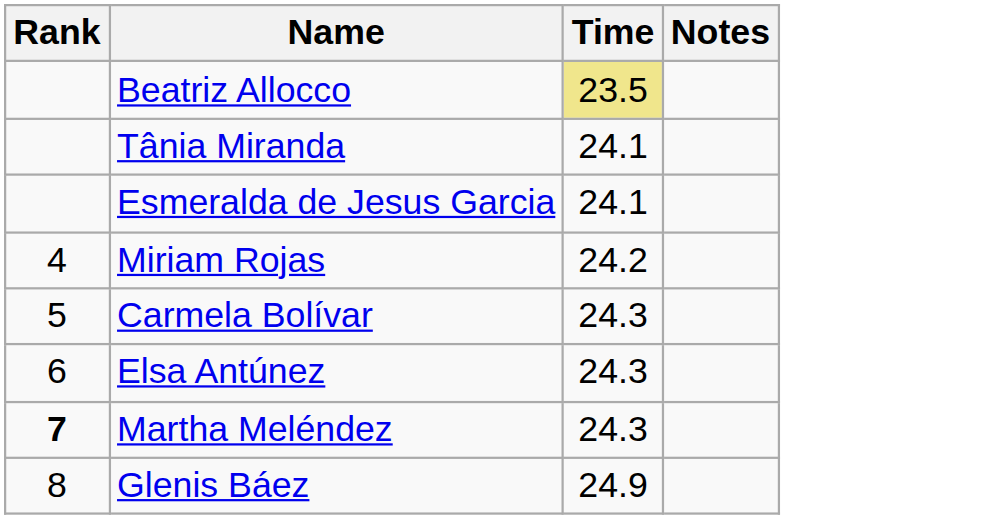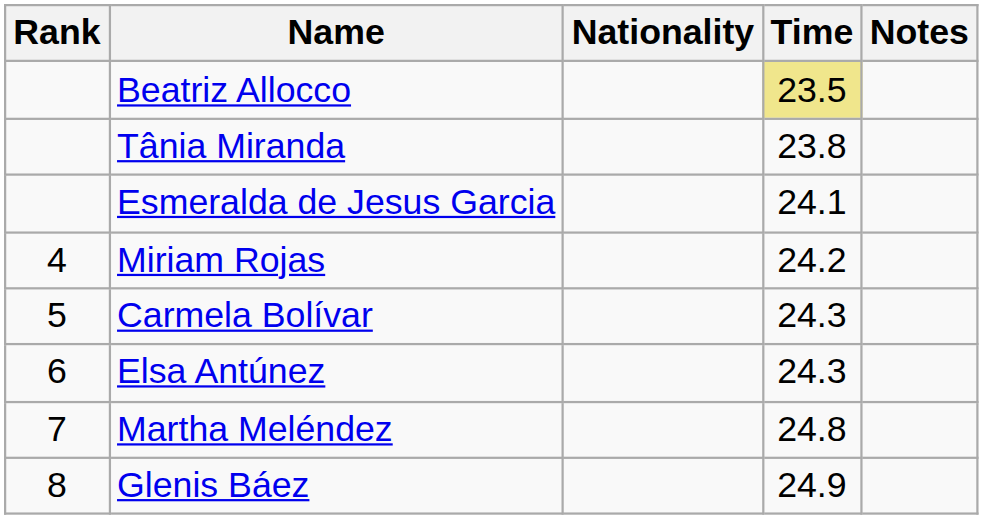+ column: Nationality
Tânia Miranda | Time: 24.1 -> 23.8
Martha Meléndez | Rank: bold -> normal
Martha Meléndez | Time: 24.3 -> 24.8
